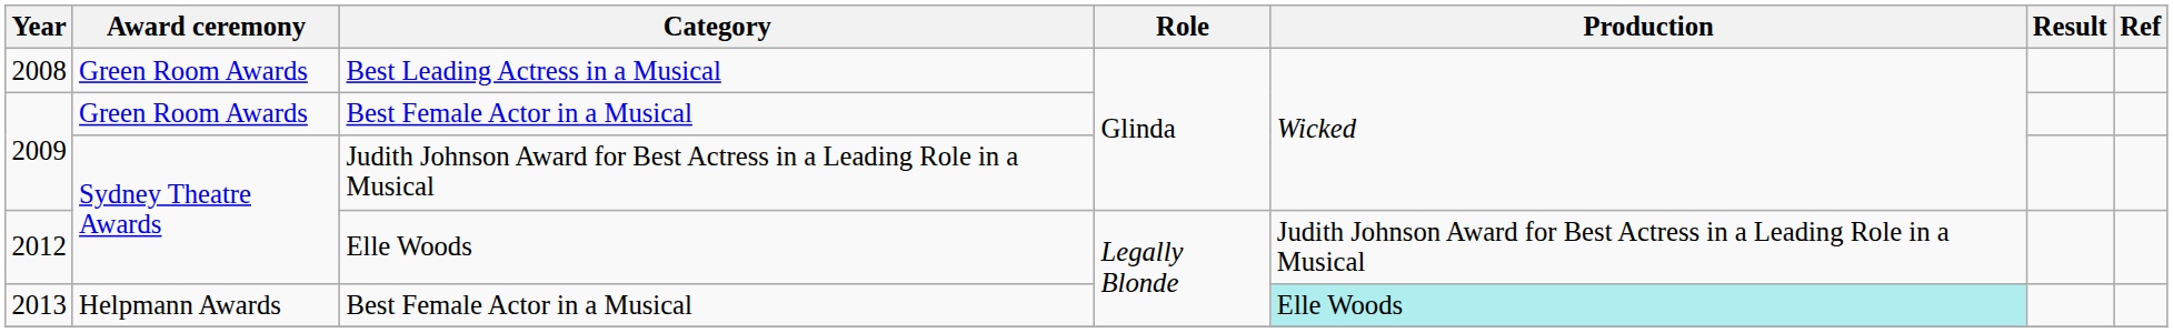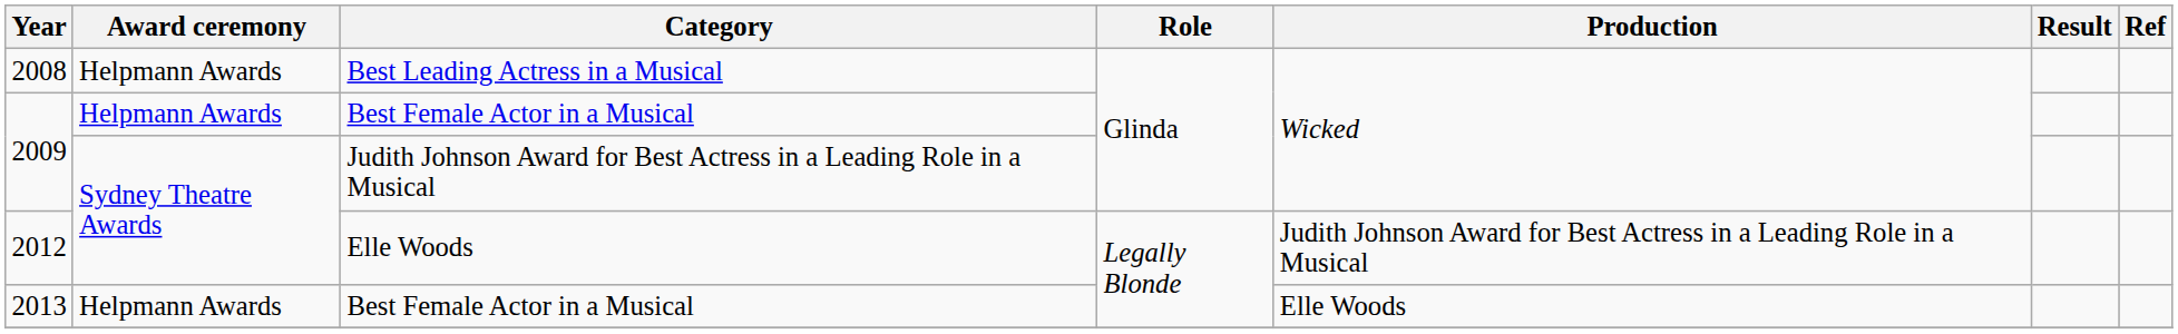2008 | Award ceremony: Green Room Awards -> Helpmann Awards
2009 / Best Female Actor in a Musical | Award ceremony: Green Room Awards -> Helpmann Awards
2013 | Production: paleturquoise background -> no background
